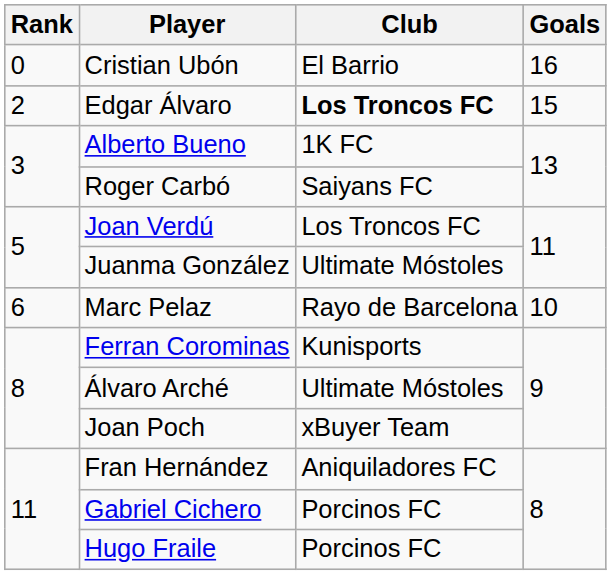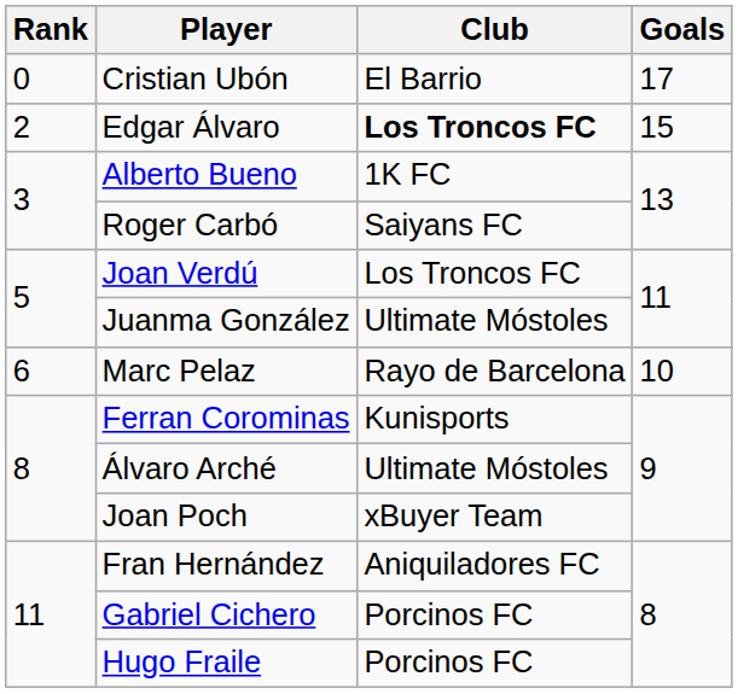Cristian Ubón | Goals: 16 -> 17
